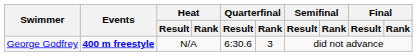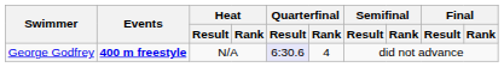George Godfrey | Quarterfinal / Result: no background -> lavender background
George Godfrey | Quarterfinal / Rank: 3 -> 4
